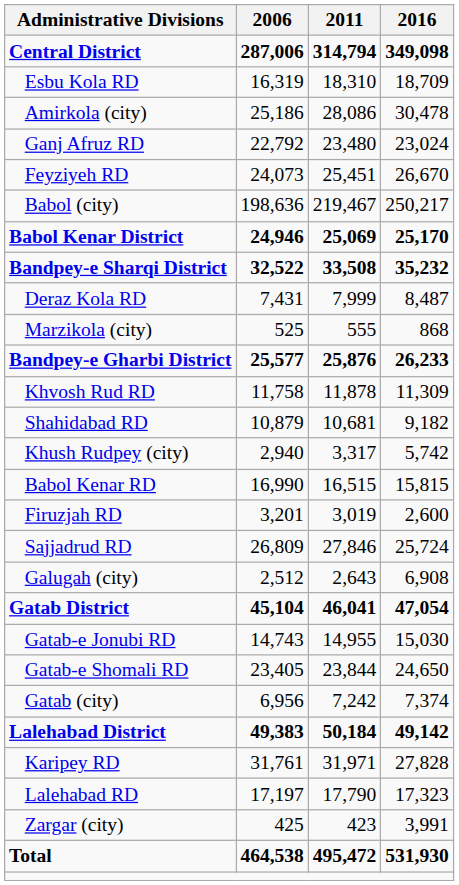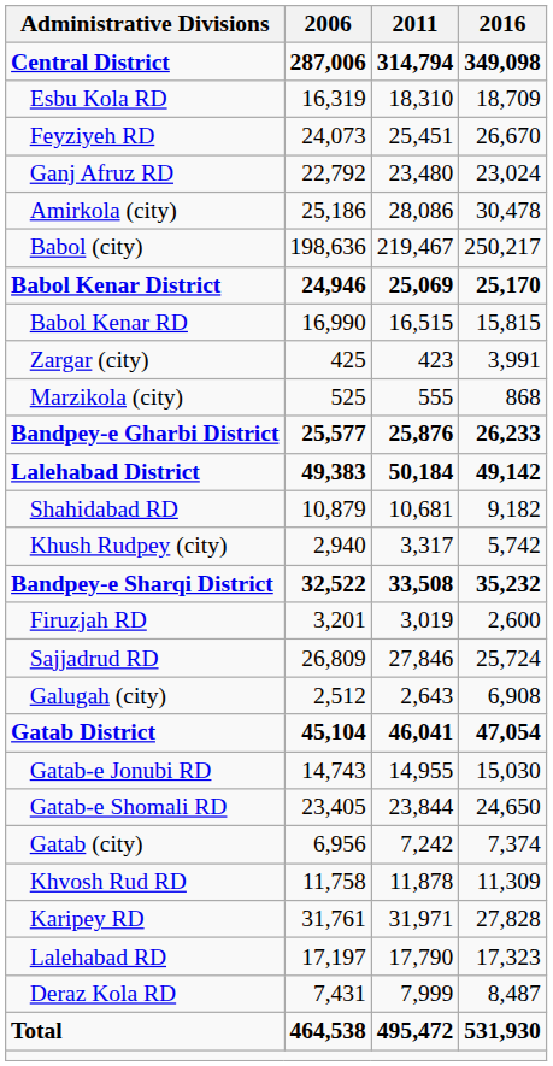rows swapped: Feyziyeh RD <-> Amirkola (city)
rows swapped: Babol Kenar RD <-> Bandpey-e Sharqi District
rows swapped: Deraz Kola RD <-> Zargar (city)
rows swapped: Khvosh Rud RD <-> Lalehabad District
